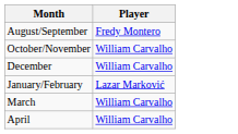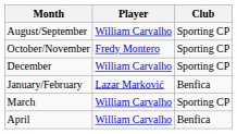+ column: Club | Sporting CP | Sporting CP | Sporting CP | Benfica | Sporting CP | Benfica
August/September | Player: Fredy Montero -> William Carvalho
October/November | Player: William Carvalho -> Fredy Montero
